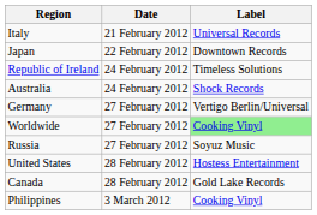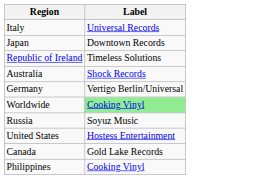- column: Date | 21 February 2012 | 22 February 2012 | 24 February 2012 | 24 February 2012 | 27 February 2012 | 27 February 2012 | 27 February 2012 | 28 February 2012 | 28 February 2012 | 3 March 2012
